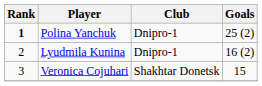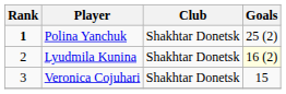Polina Yanchuk | Club: Dnipro-1 -> Shakhtar Donetsk
Lyudmila Kunina | Club: Dnipro-1 -> Shakhtar Donetsk
Lyudmila Kunina | Goals: no background -> lightyellow background
